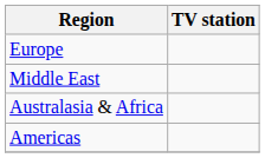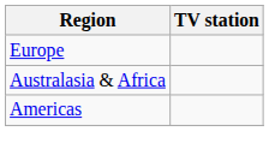- row: Middle East
